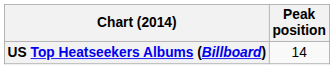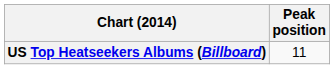US Top Heatseekers Albums (Billboard) | Peak position: 14 -> 11
